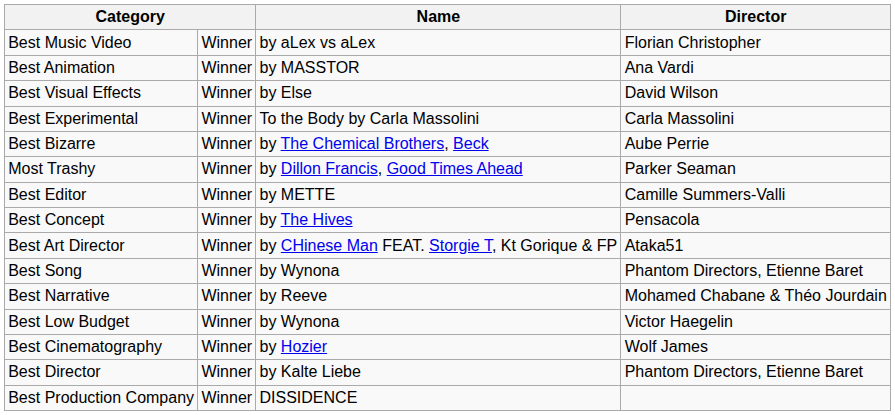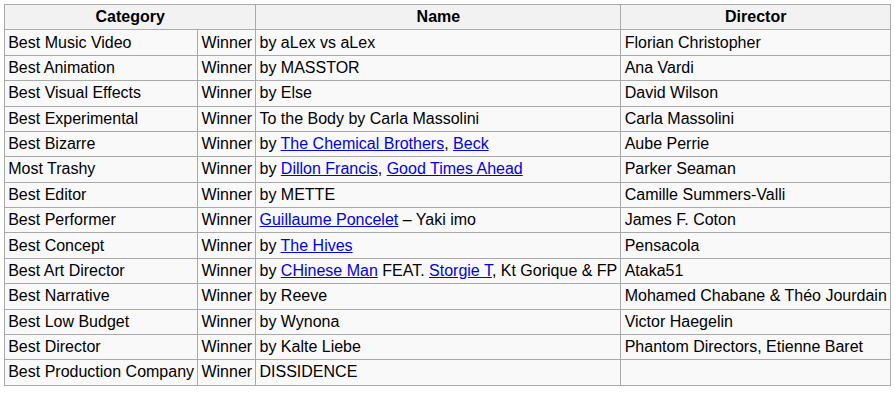+ row: Best Performer | Winner | Guillaume Poncelet – Yaki imo | James F. Coton
- row: Best Song | Winner | by Wynona | Phantom Directors, Etienne Baret
- row: Best Cinematography | Winner | by Hozier | Wolf James
